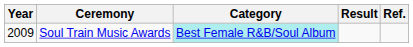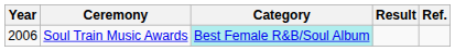Soul Train Music Awards | Year: 2009 -> 2006
